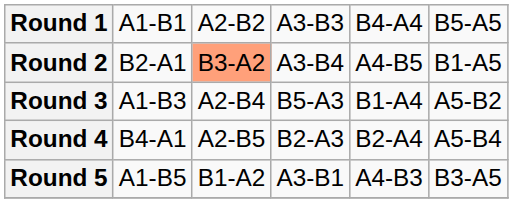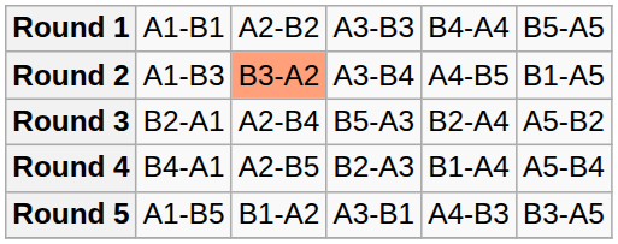Round 2 | column 2: B2-A1 -> A1-B3
Round 3 | column 2: A1-B3 -> B2-A1
Round 3 | column 5: B1-A4 -> B2-A4
Round 4 | column 5: B2-A4 -> B1-A4
